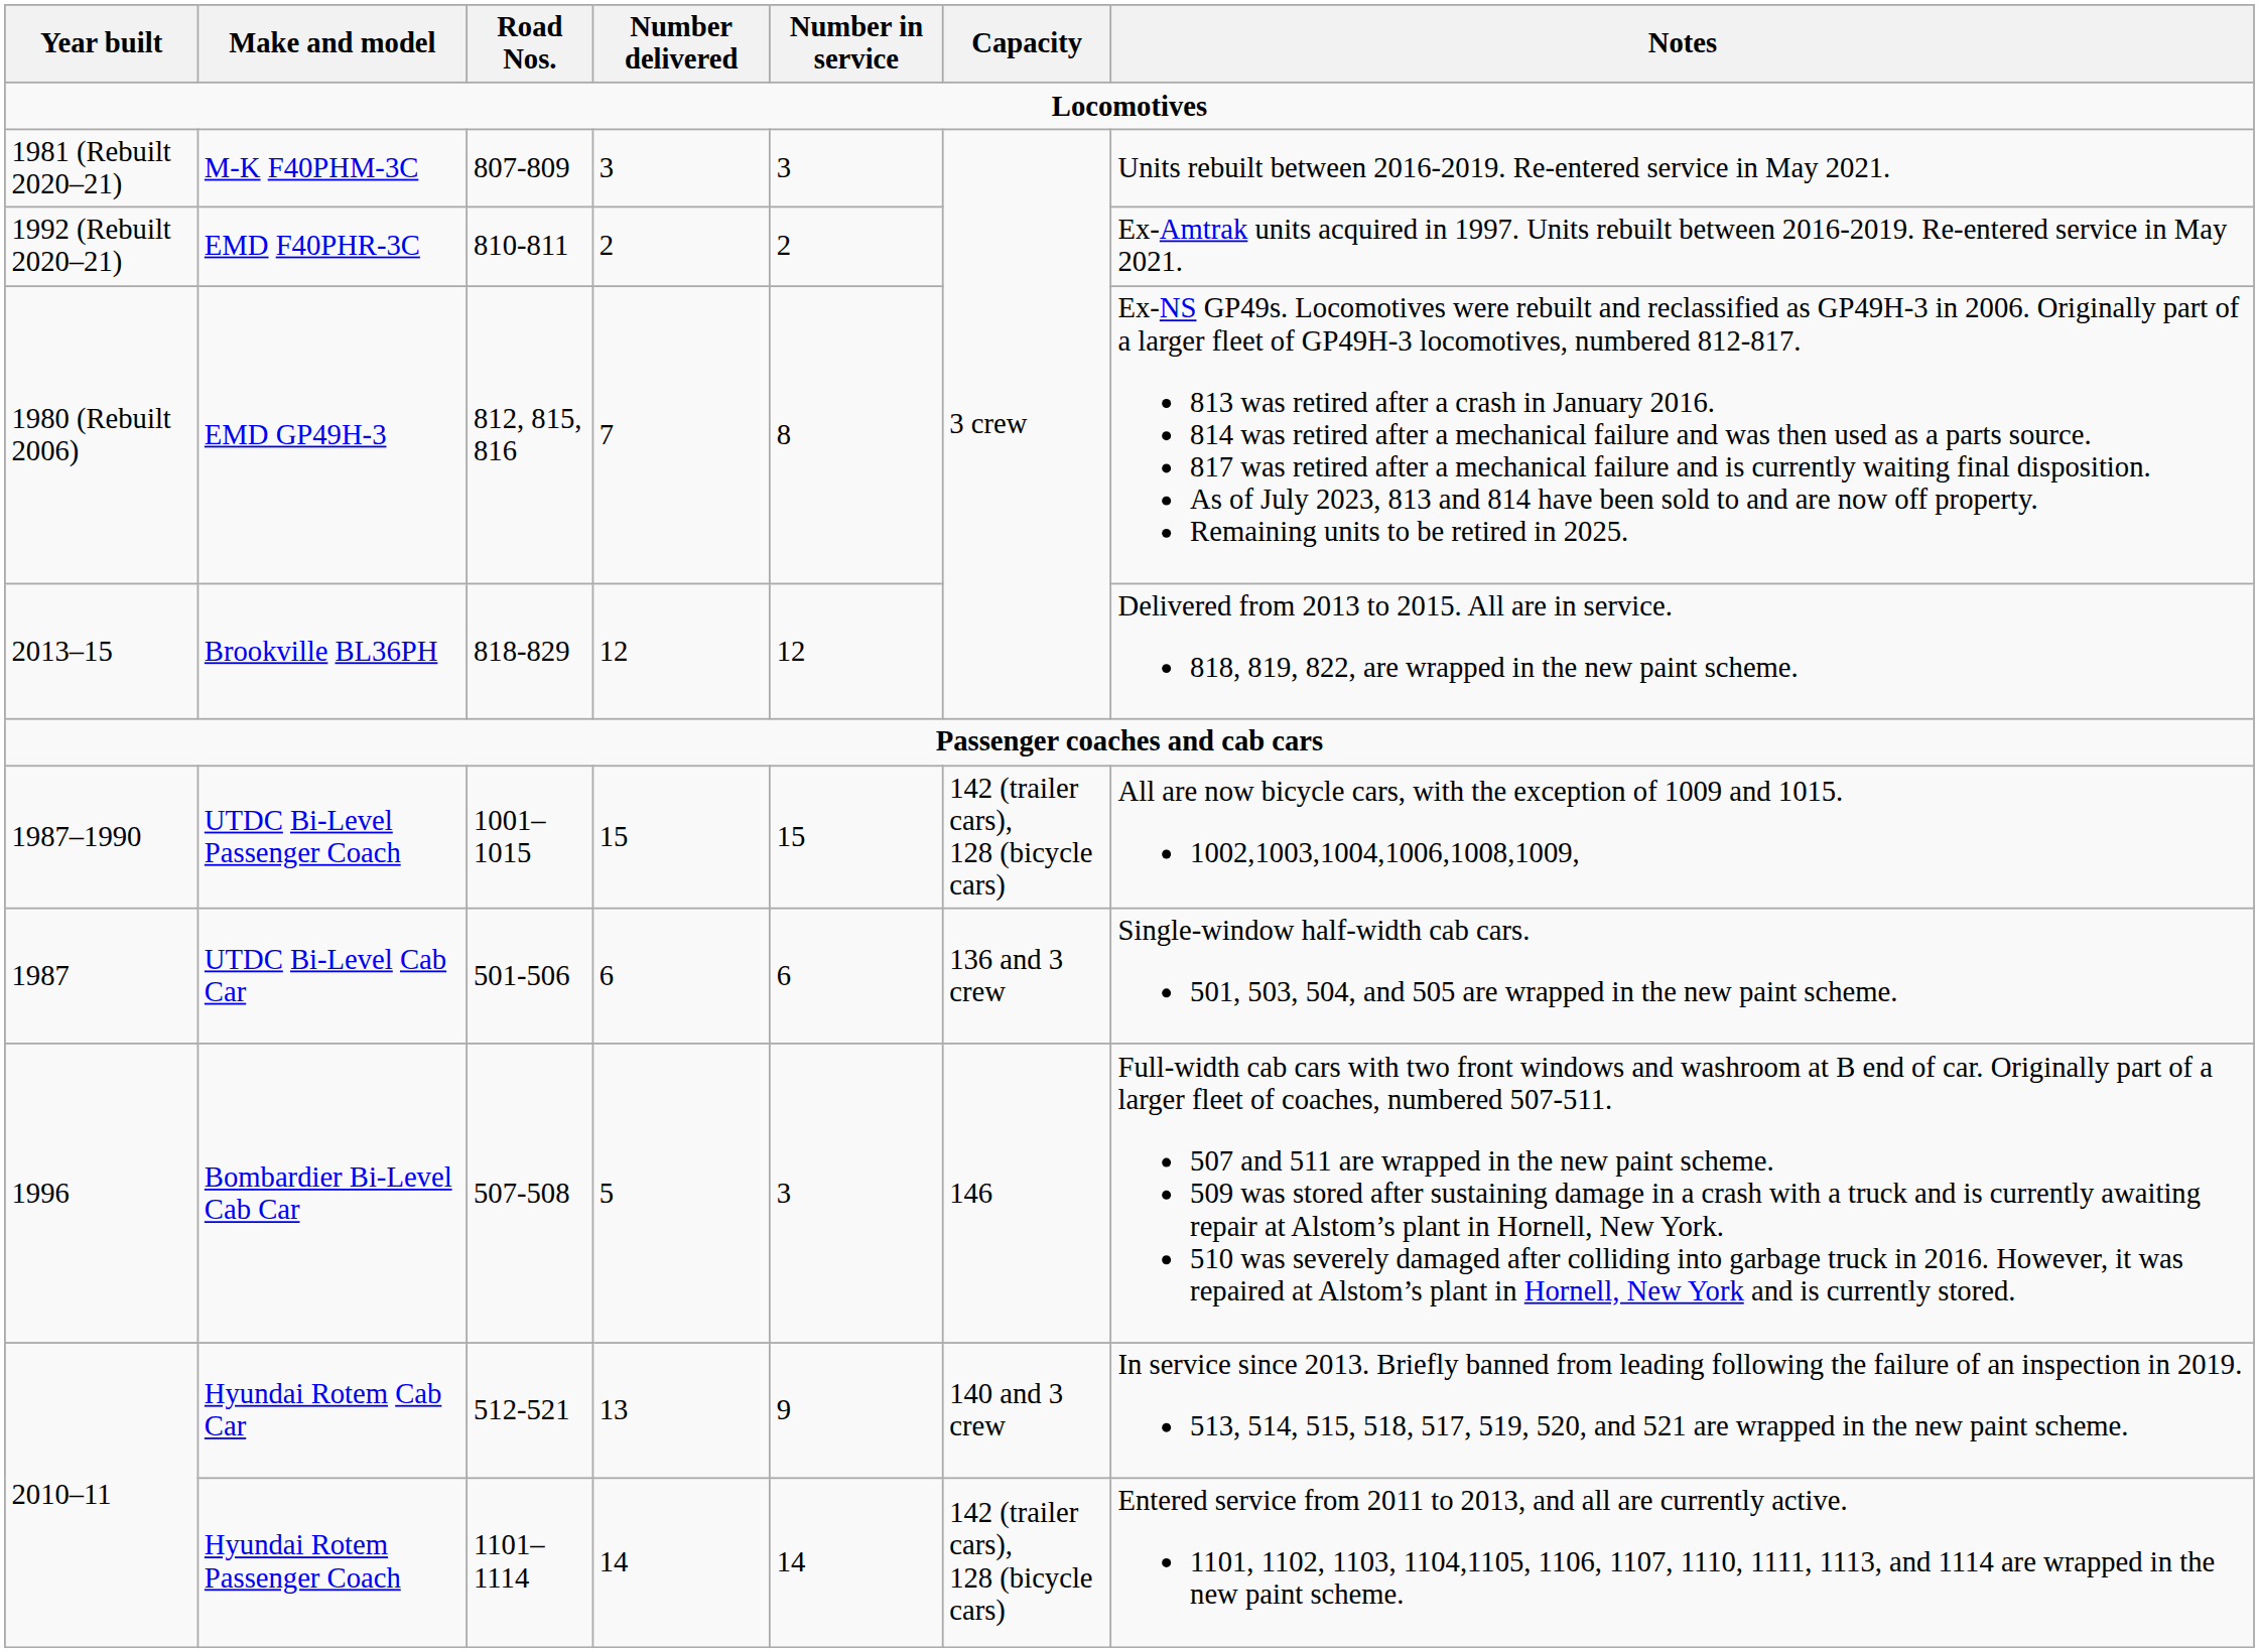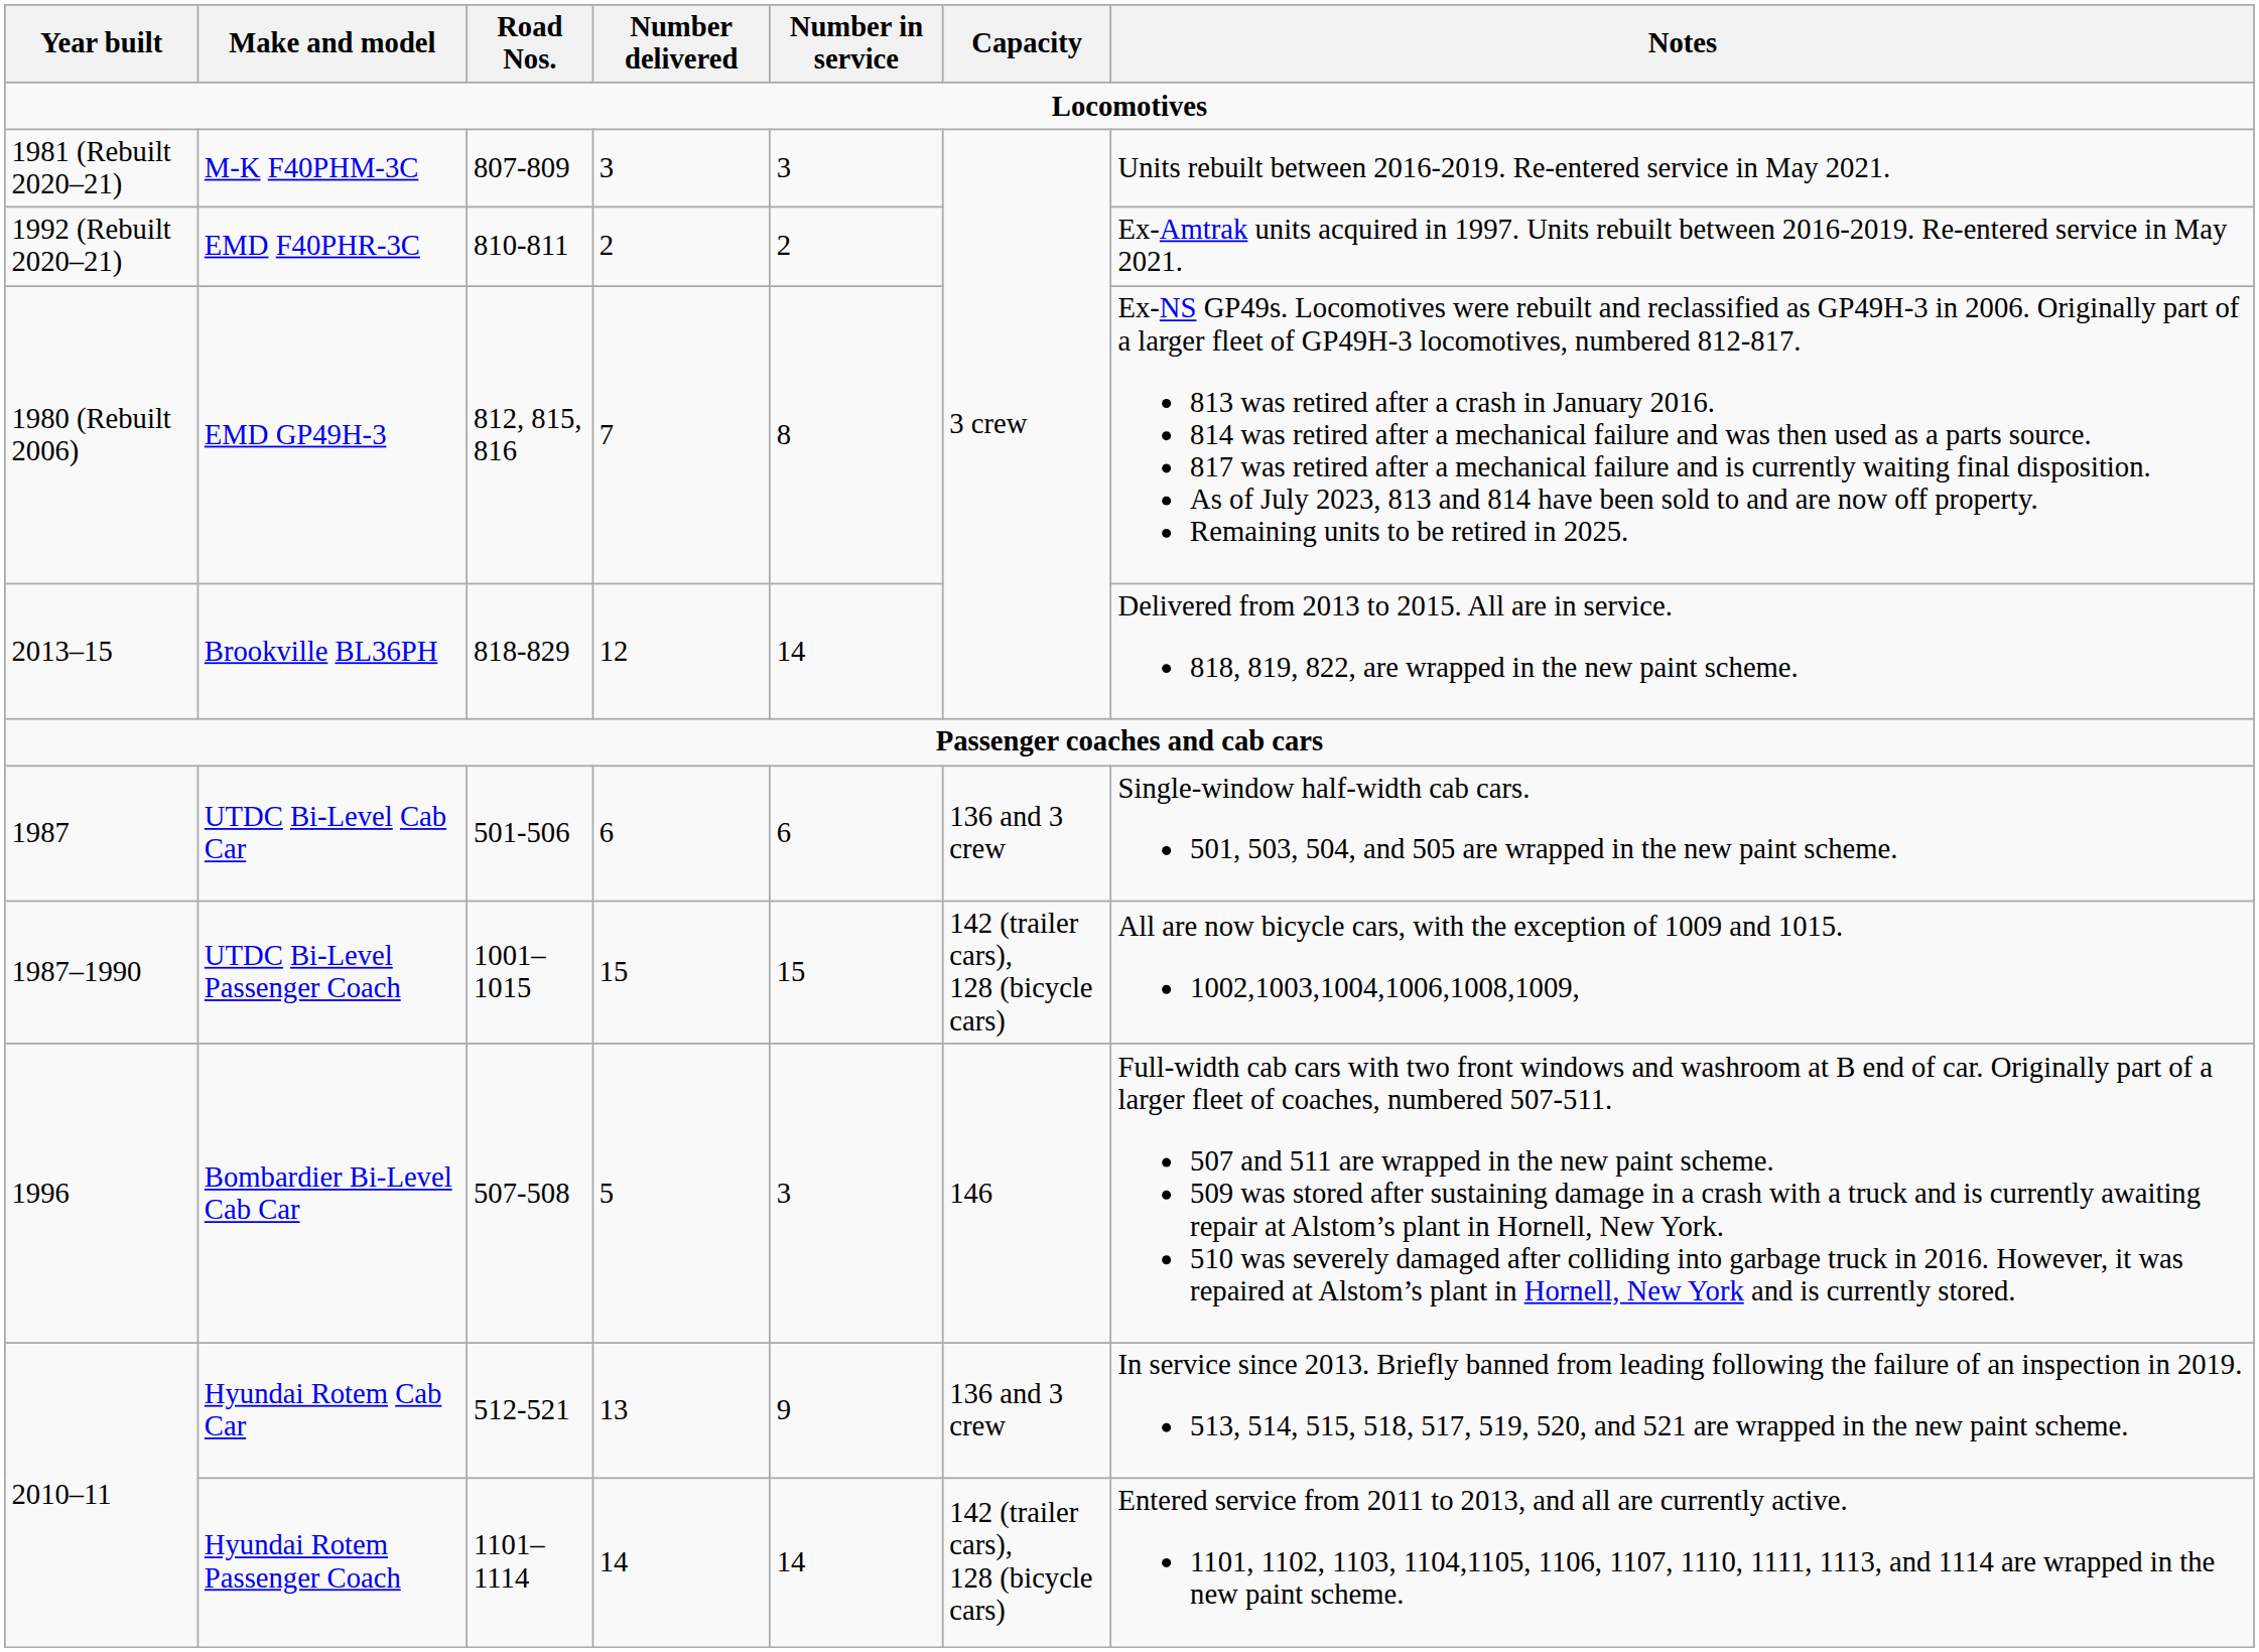Brookville BL36PH | Number in service: 12 -> 14
rows swapped: UTDC Bi-Level Cab Car <-> UTDC Bi-Level Passenger Coach
Hyundai Rotem Cab Car | Capacity: 140 and 3 crew -> 136 and 3 crew
